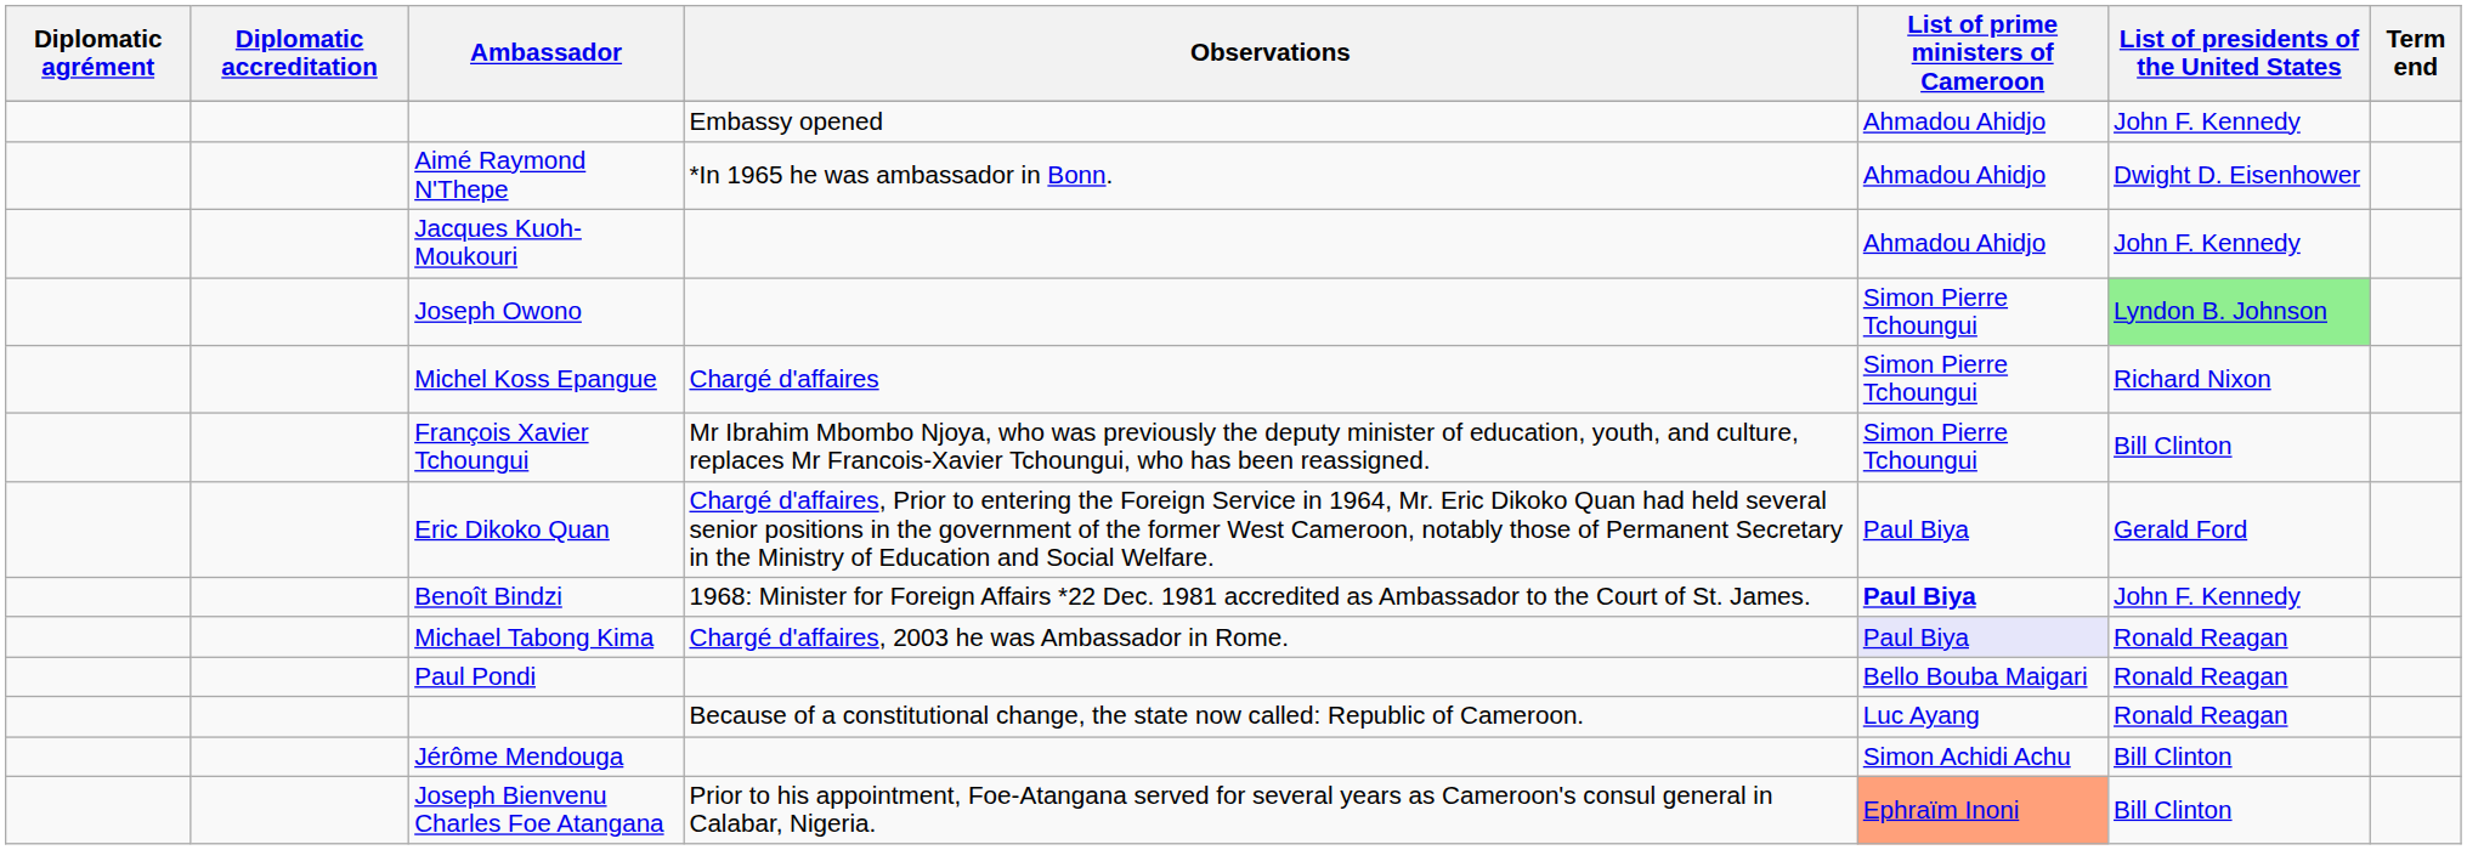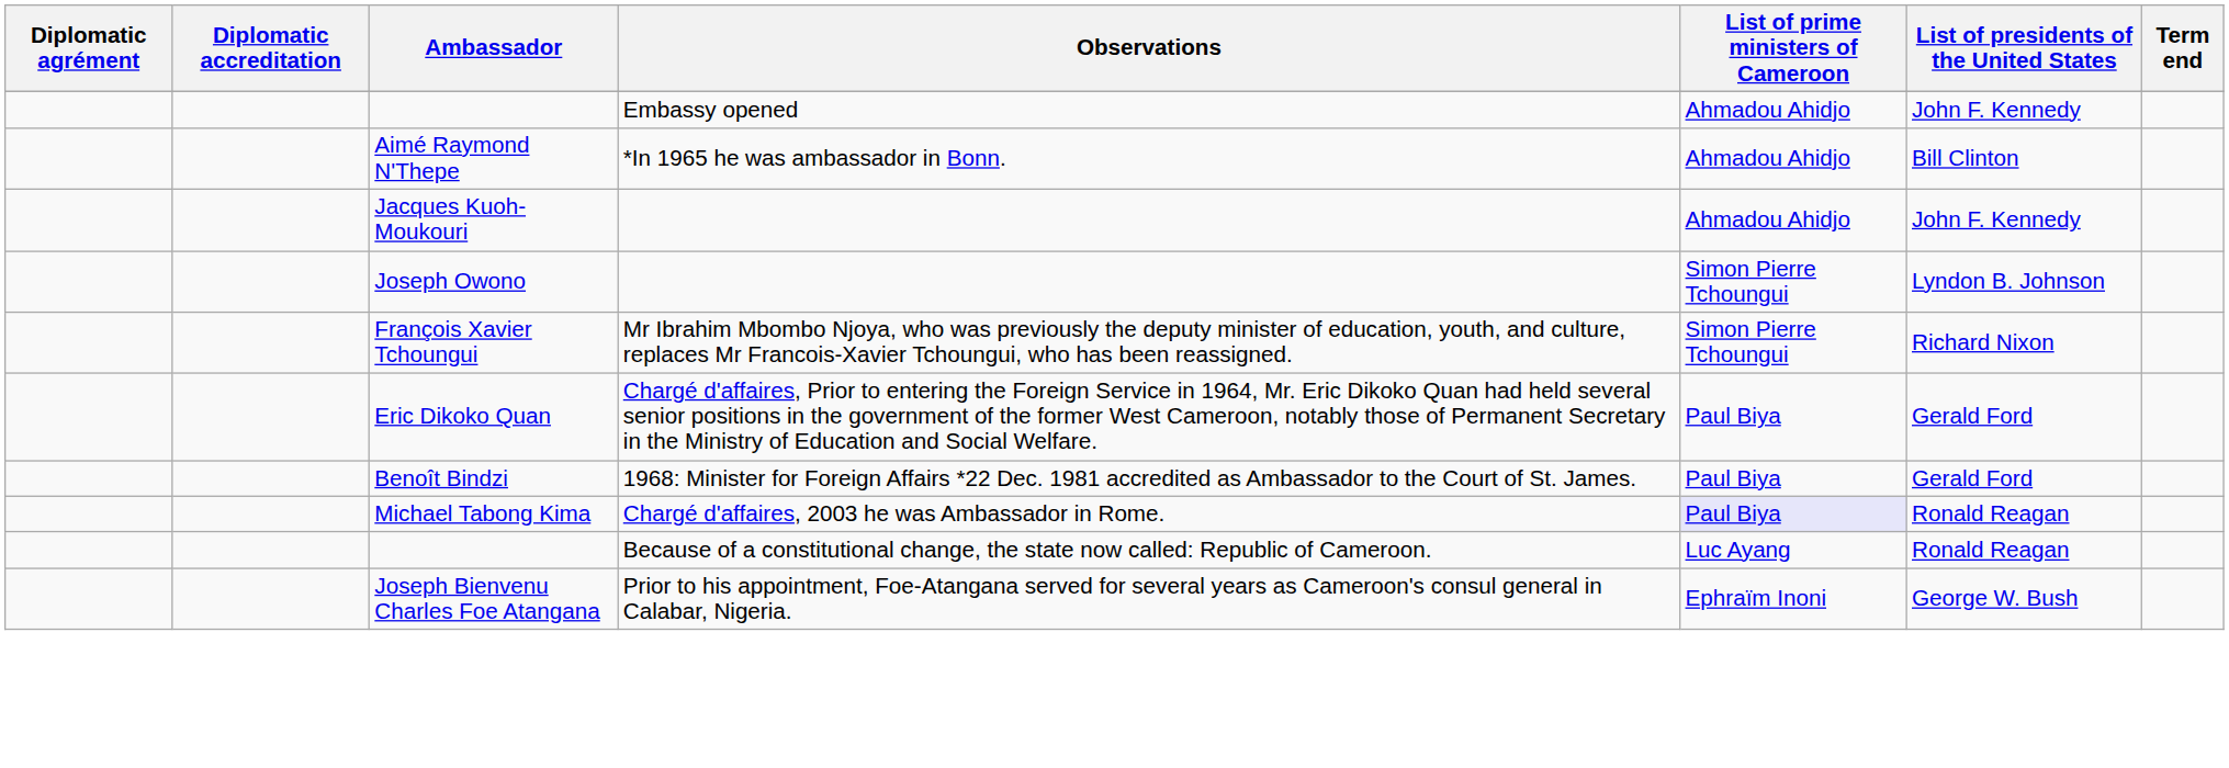Aimé Raymond N'Thepe | List of presidents of the United States: Dwight D. Eisenhower -> Bill Clinton
Joseph Owono | List of presidents of the United States: lightgreen background -> no background
- row: Michel Koss Epangue | Chargé d'affaires | Simon Pierre Tchoungui | Richard Nixon
François Xavier Tchoungui | List of presidents of the United States: Bill Clinton -> Richard Nixon
Benoît Bindzi | List of prime ministers of Cameroon: bold -> normal
Benoît Bindzi | List of presidents of the United States: John F. Kennedy -> Gerald Ford
- row: Paul Pondi | Bello Bouba Maigari | Ronald Reagan
- row: Jérôme Mendouga | Simon Achidi Achu | Bill Clinton
Joseph Bienvenu Charles Foe Atangana | List of prime ministers of Cameroon: lightsalmon background -> no background
Joseph Bienvenu Charles Foe Atangana | List of presidents of the United States: Bill Clinton -> George W. Bush
